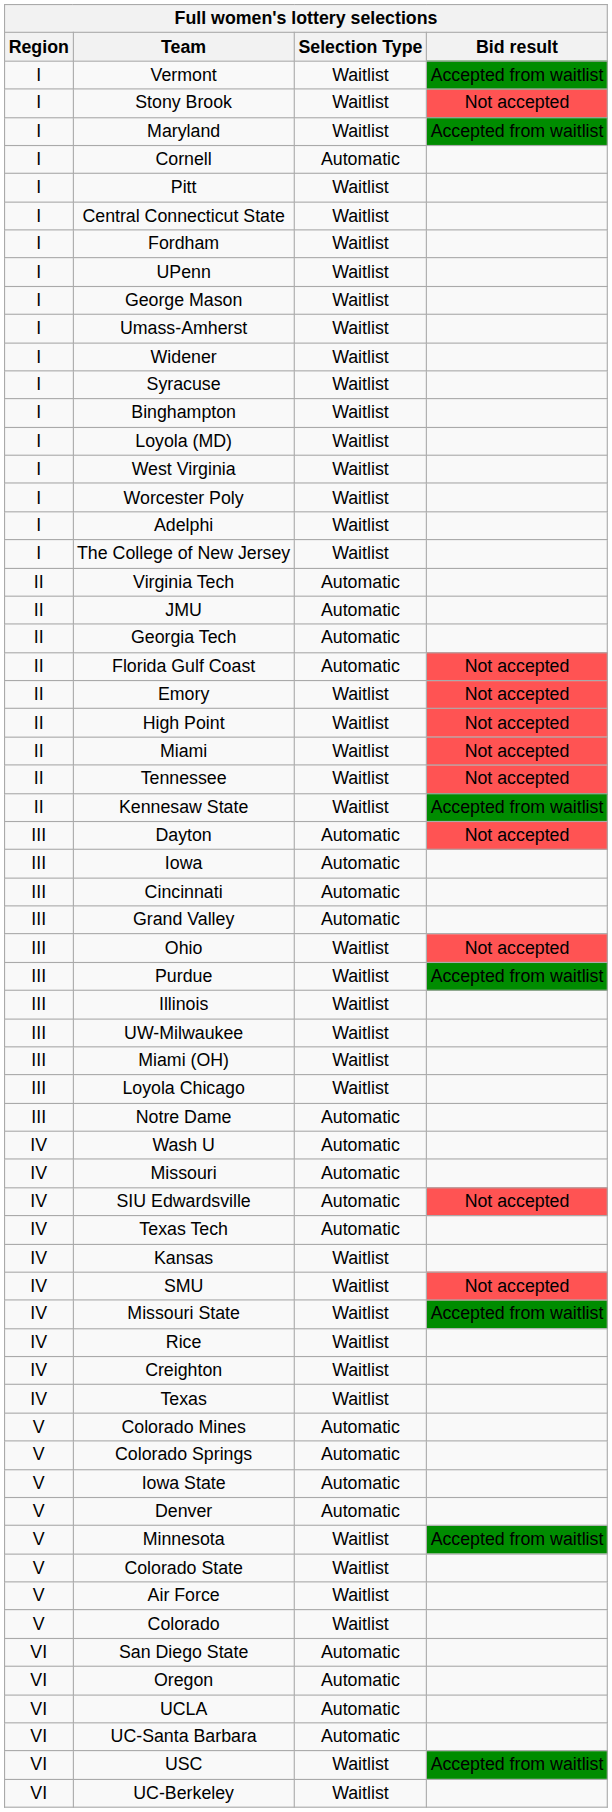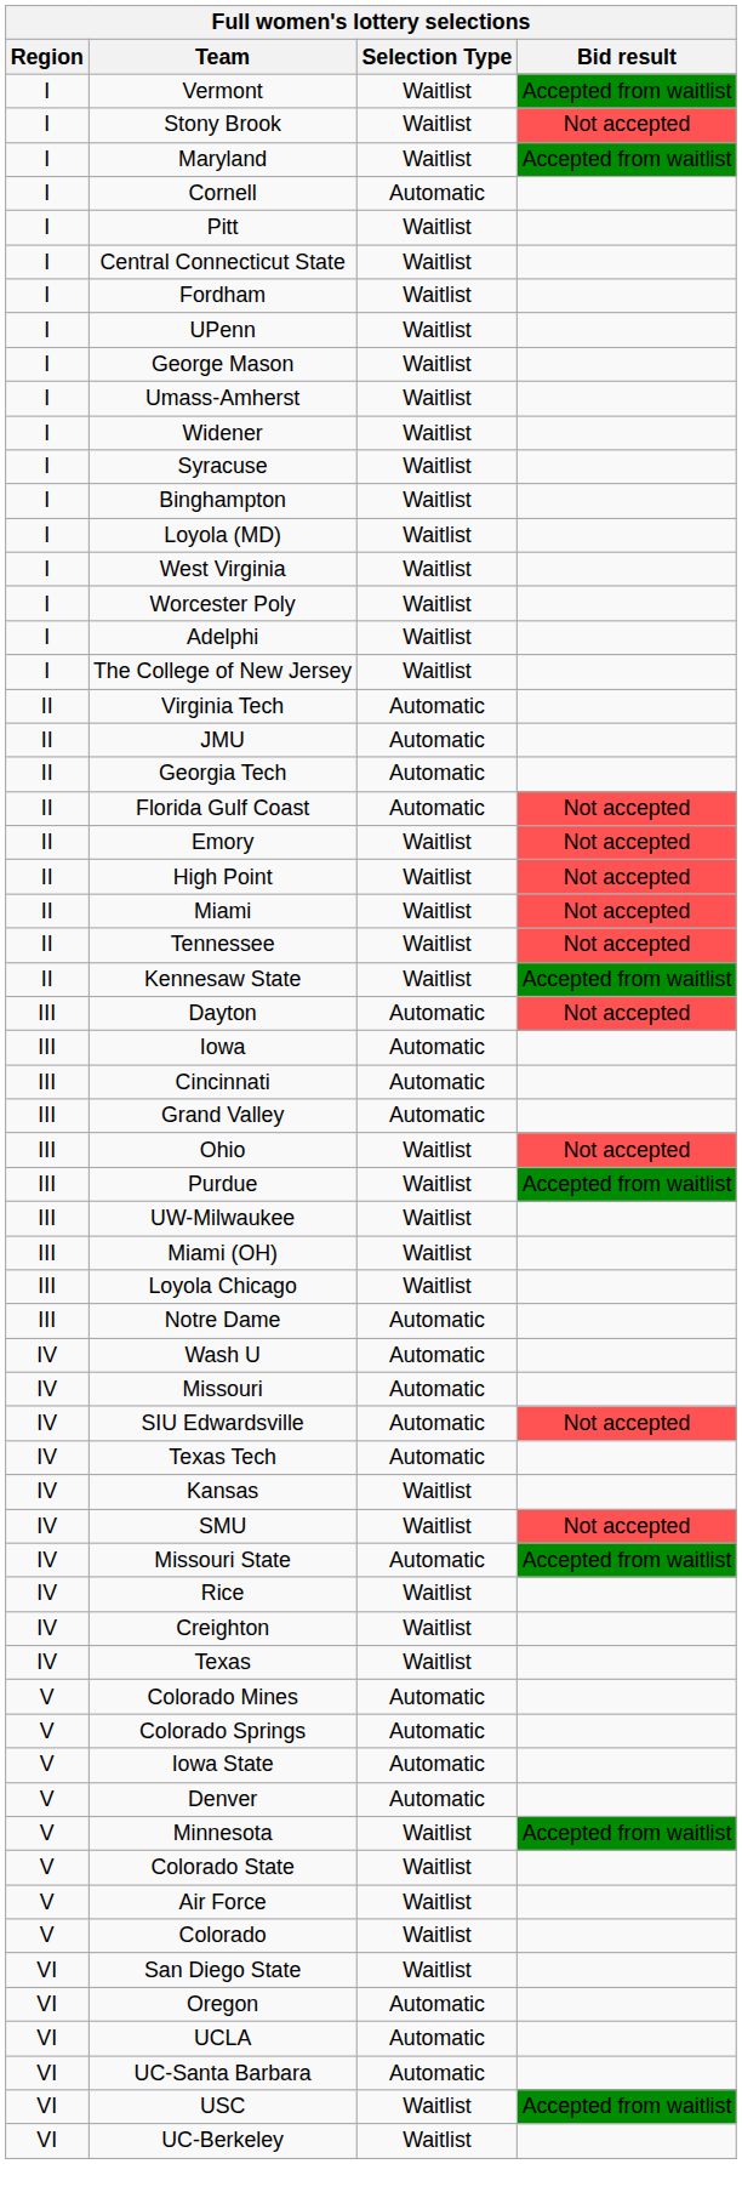- row: III | Illinois | Waitlist
Missouri State | Selection Type: Waitlist -> Automatic
San Diego State | Selection Type: Automatic -> Waitlist
